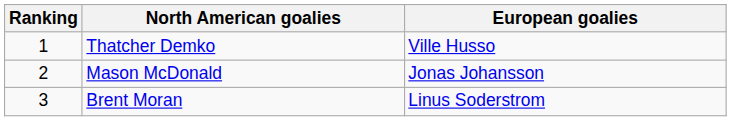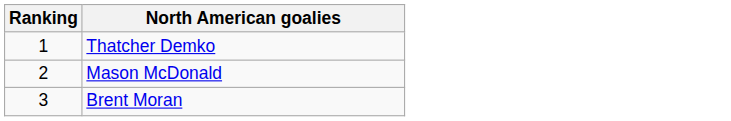- column: European goalies | Ville Husso | Jonas Johansson | Linus Soderstrom
